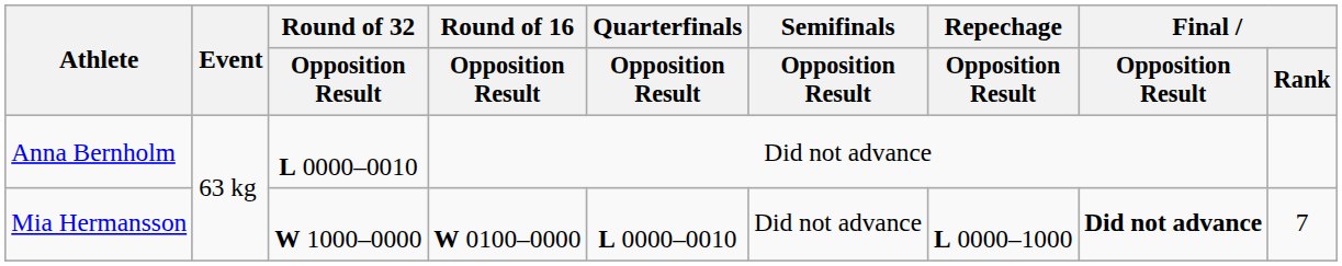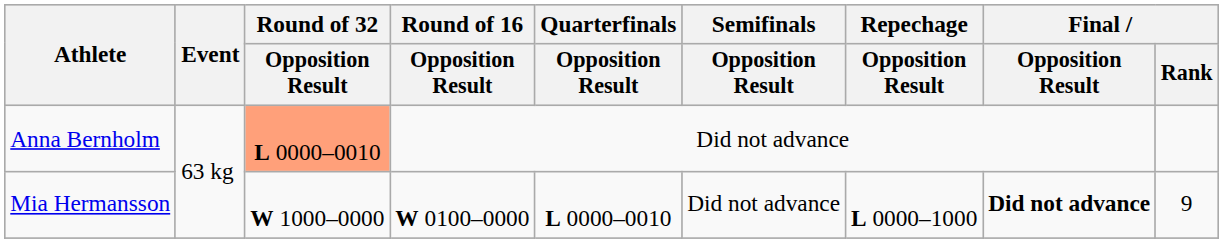Anna Bernholm | Round of 32 / Opposition Result: no background -> lightsalmon background
Mia Hermansson | Final / Rank: 7 -> 9
